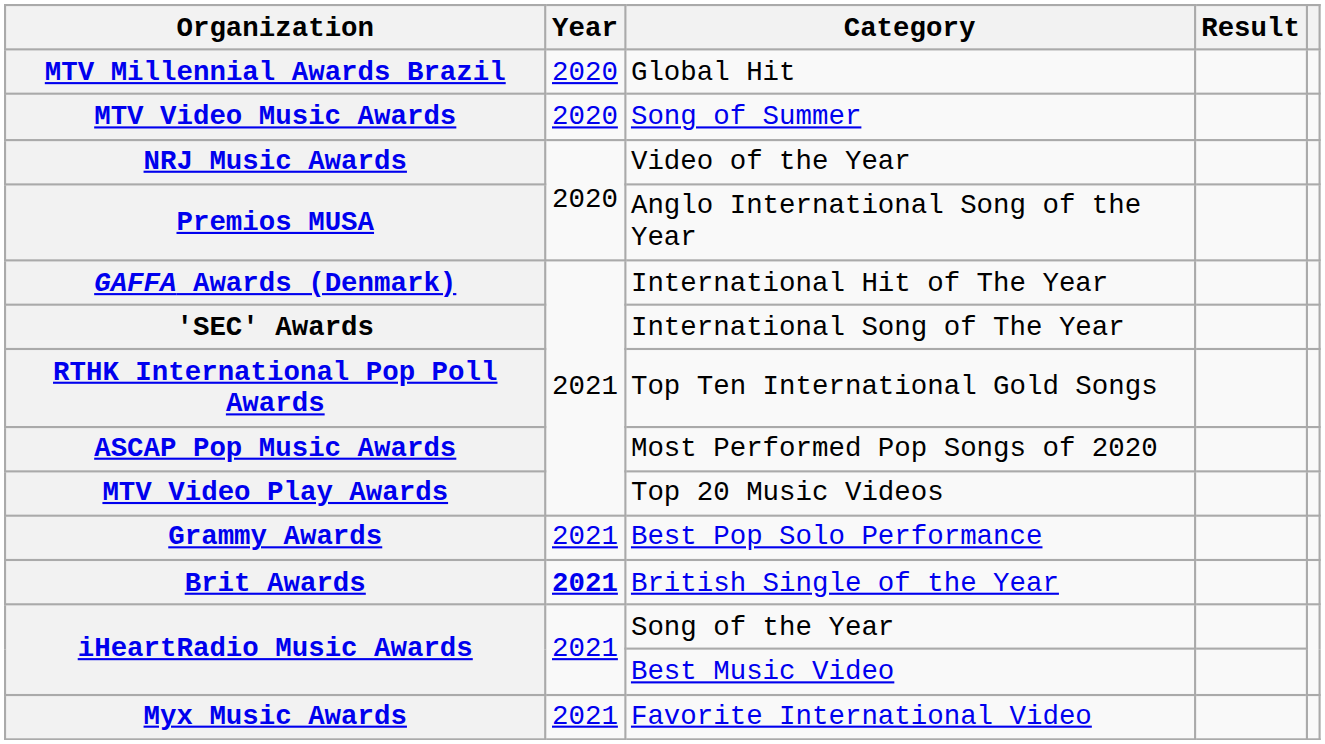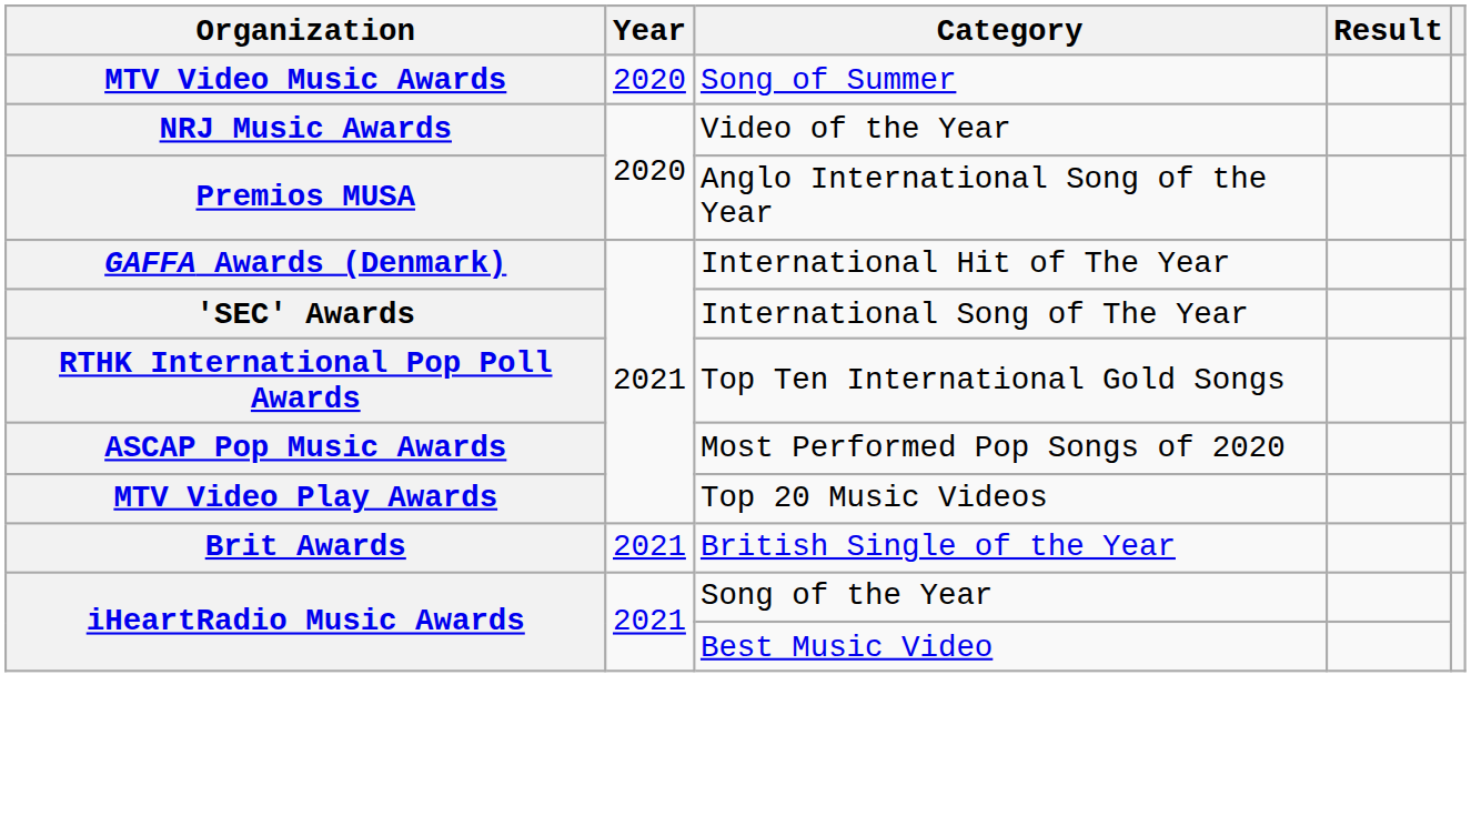- row: MTV Millennial Awards Brazil | 2020 | Global Hit
- row: Grammy Awards | 2021 | Best Pop Solo Performance
Brit Awards | Year: bold -> normal
- row: Myx Music Awards | 2021 | Favorite International Video
